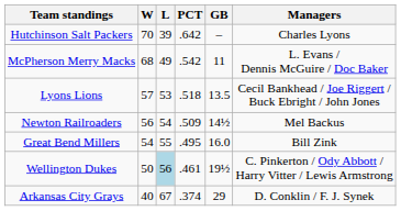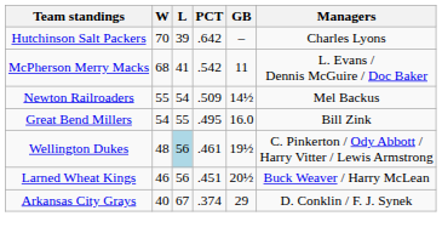McPherson Merry Macks | L: 49 -> 41
- row: Lyons Lions | 57 | 53 | .518 | 13.5 | Cecil Bankhead / Joe Riggert / Buck Ebright / John Jones
Newton Railroaders | W: 56 -> 55
Wellington Dukes | W: 50 -> 48
+ row: Larned Wheat Kings | 46 | 56 | .451 | 20½ | Buck Weaver / Harry McLean
